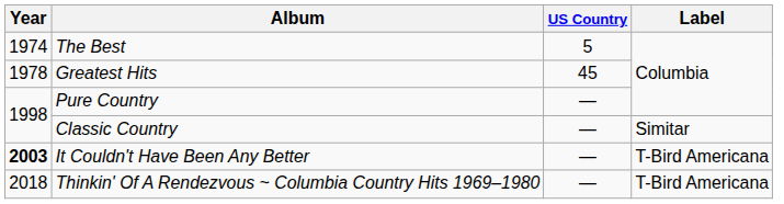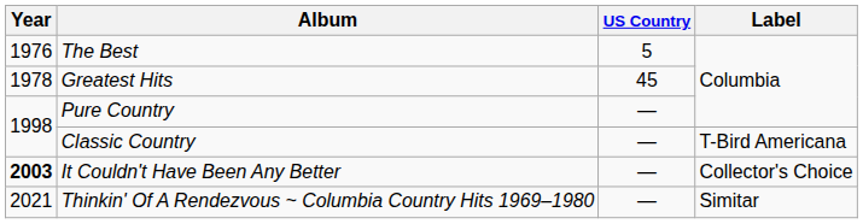The Best | Year: 1974 -> 1976
Classic Country | Label: Simitar -> T-Bird Americana
It Couldn't Have Been Any Better | Label: T-Bird Americana -> Collector's Choice
Thinkin' Of A Rendezvous ~ Columbia Country Hits 1969–1980 | Year: 2018 -> 2021
Thinkin' Of A Rendezvous ~ Columbia Country Hits 1969–1980 | Label: T-Bird Americana -> Simitar
